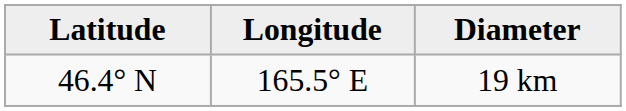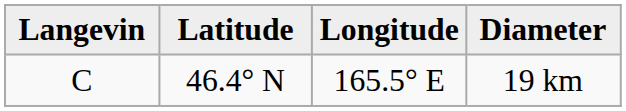+ column: Langevin | C
